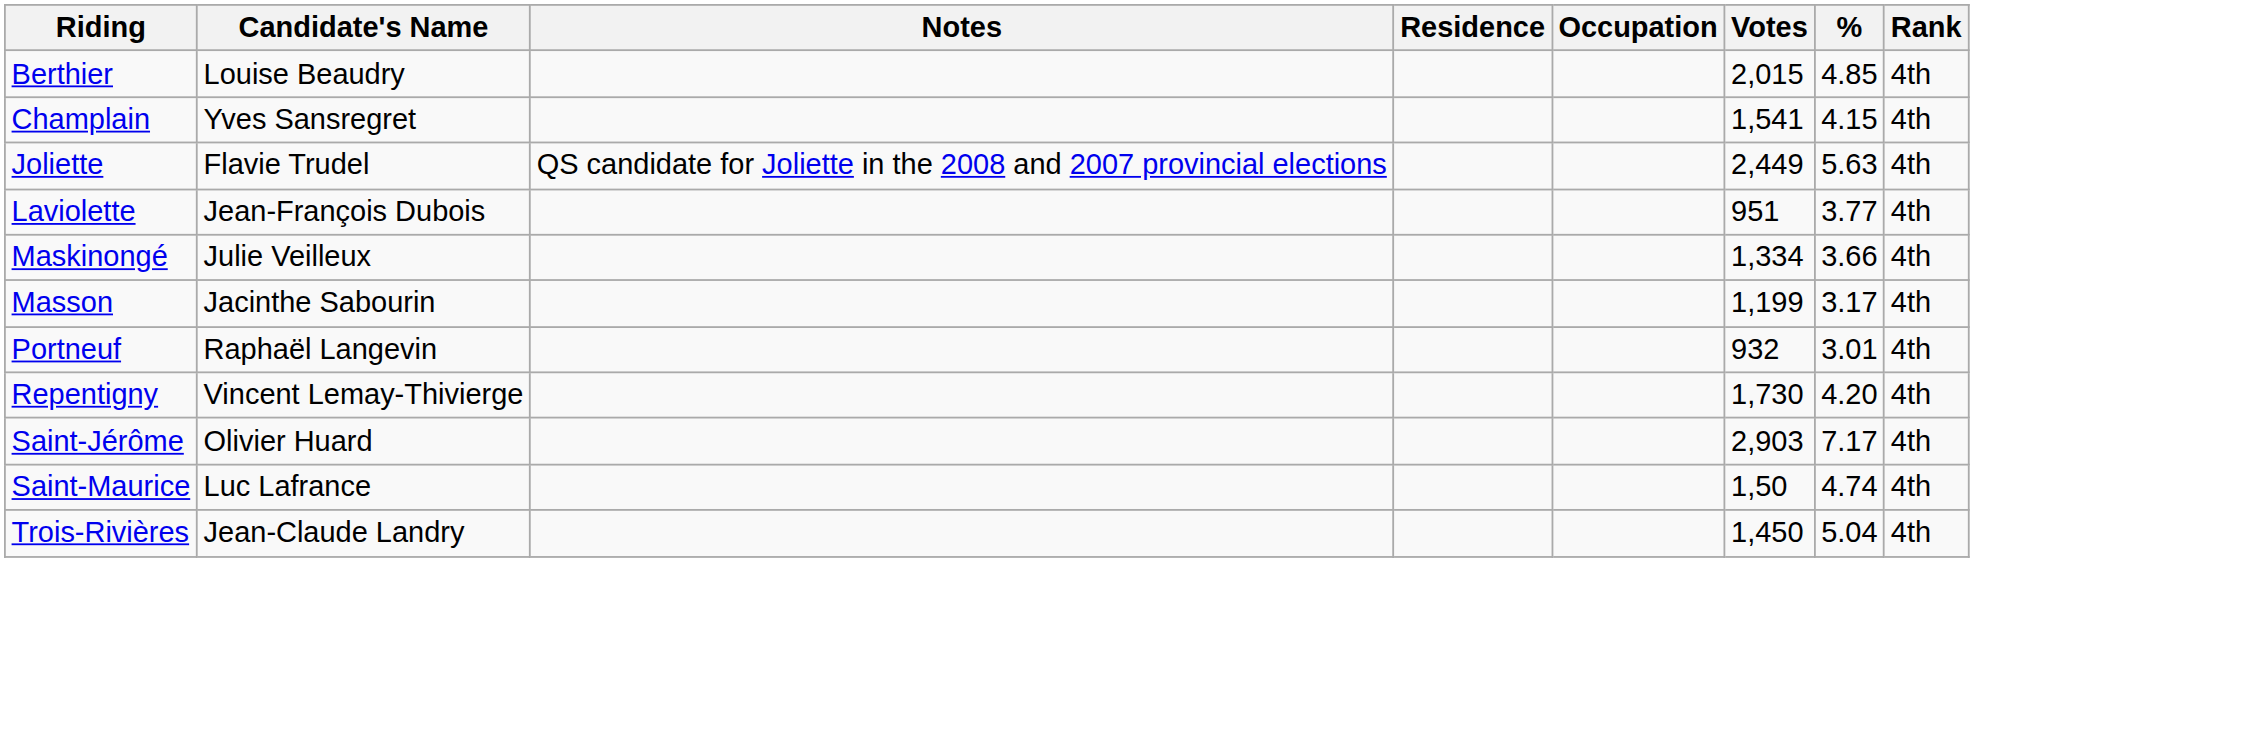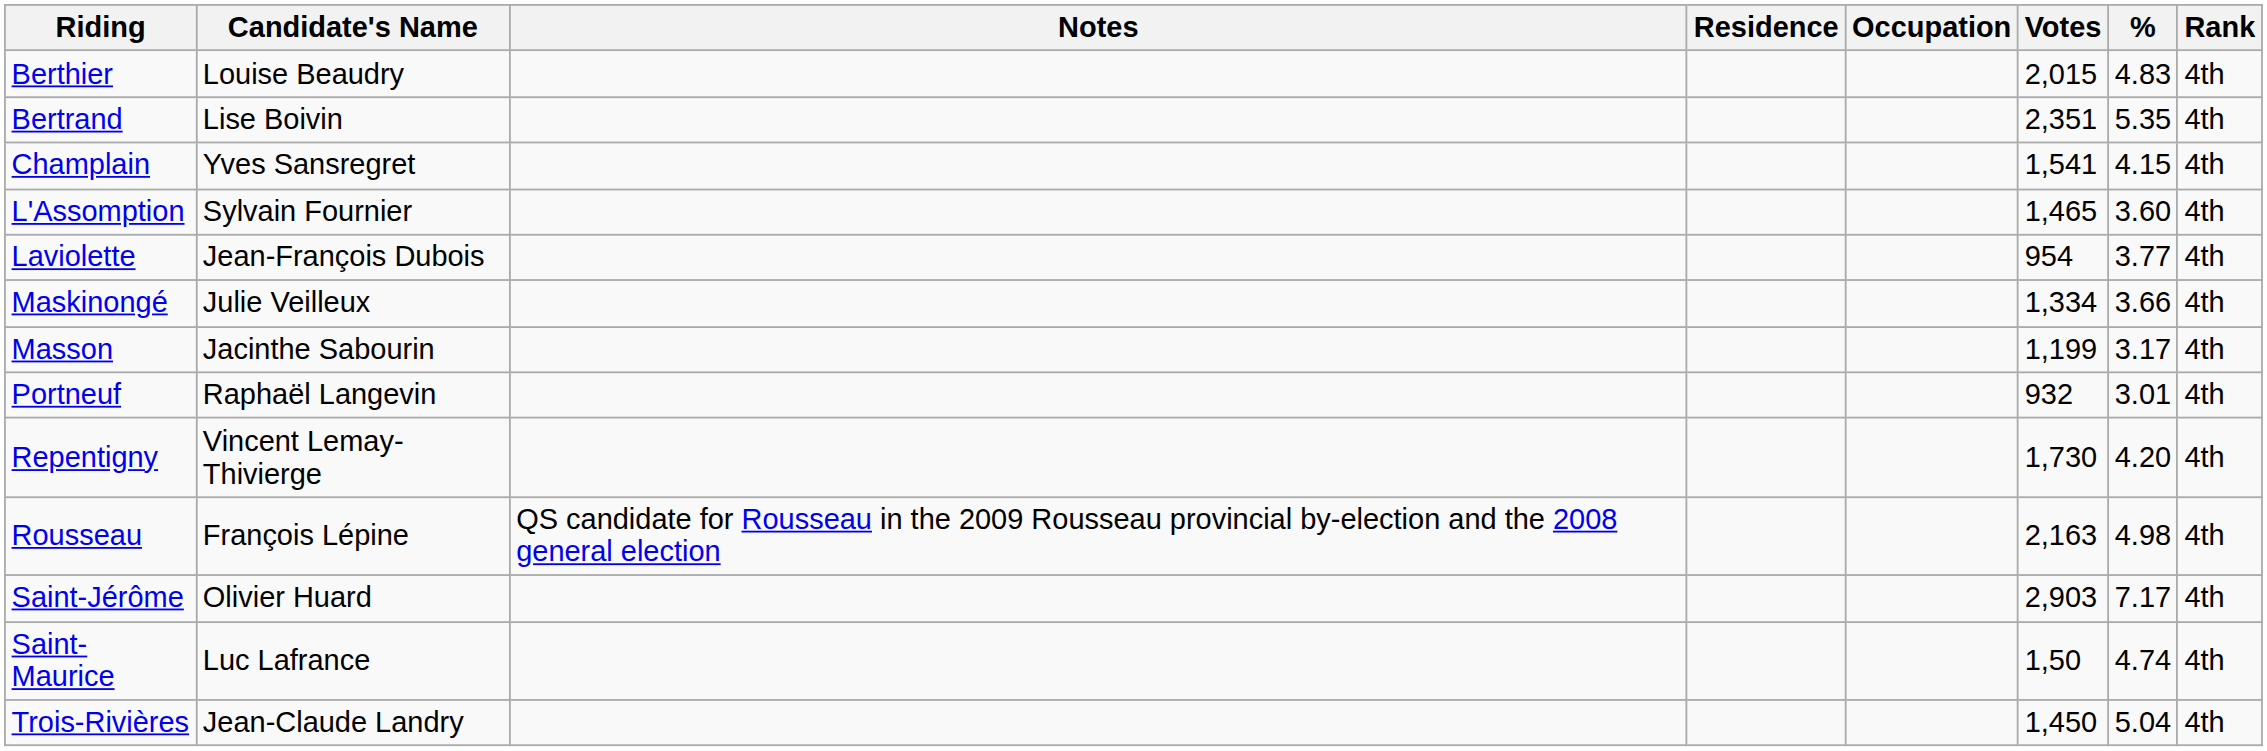Berthier | %: 4.85 -> 4.83
+ row: Bertrand | Lise Boivin | 2,351 | 5.35 | 4th
- row: Joliette | Flavie Trudel | QS candidate for Joliette in the 2008 and 2007 provincial elections | 2,449 | 5.63 | 4th
+ row: L'Assomption | Sylvain Fournier | 1,465 | 3.60 | 4th
Laviolette | Votes: 951 -> 954
+ row: Rousseau | François Lépine | QS candidate for Rousseau in the 2009 Rousseau provincial by-election and the 2008 general election | 2,163 | 4.98 | 4th
